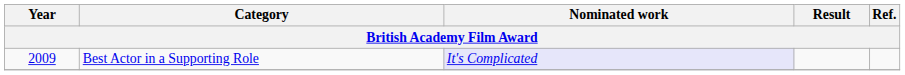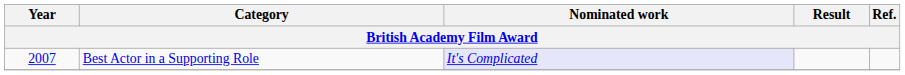Best Actor in a Supporting Role | Year: 2009 -> 2007
